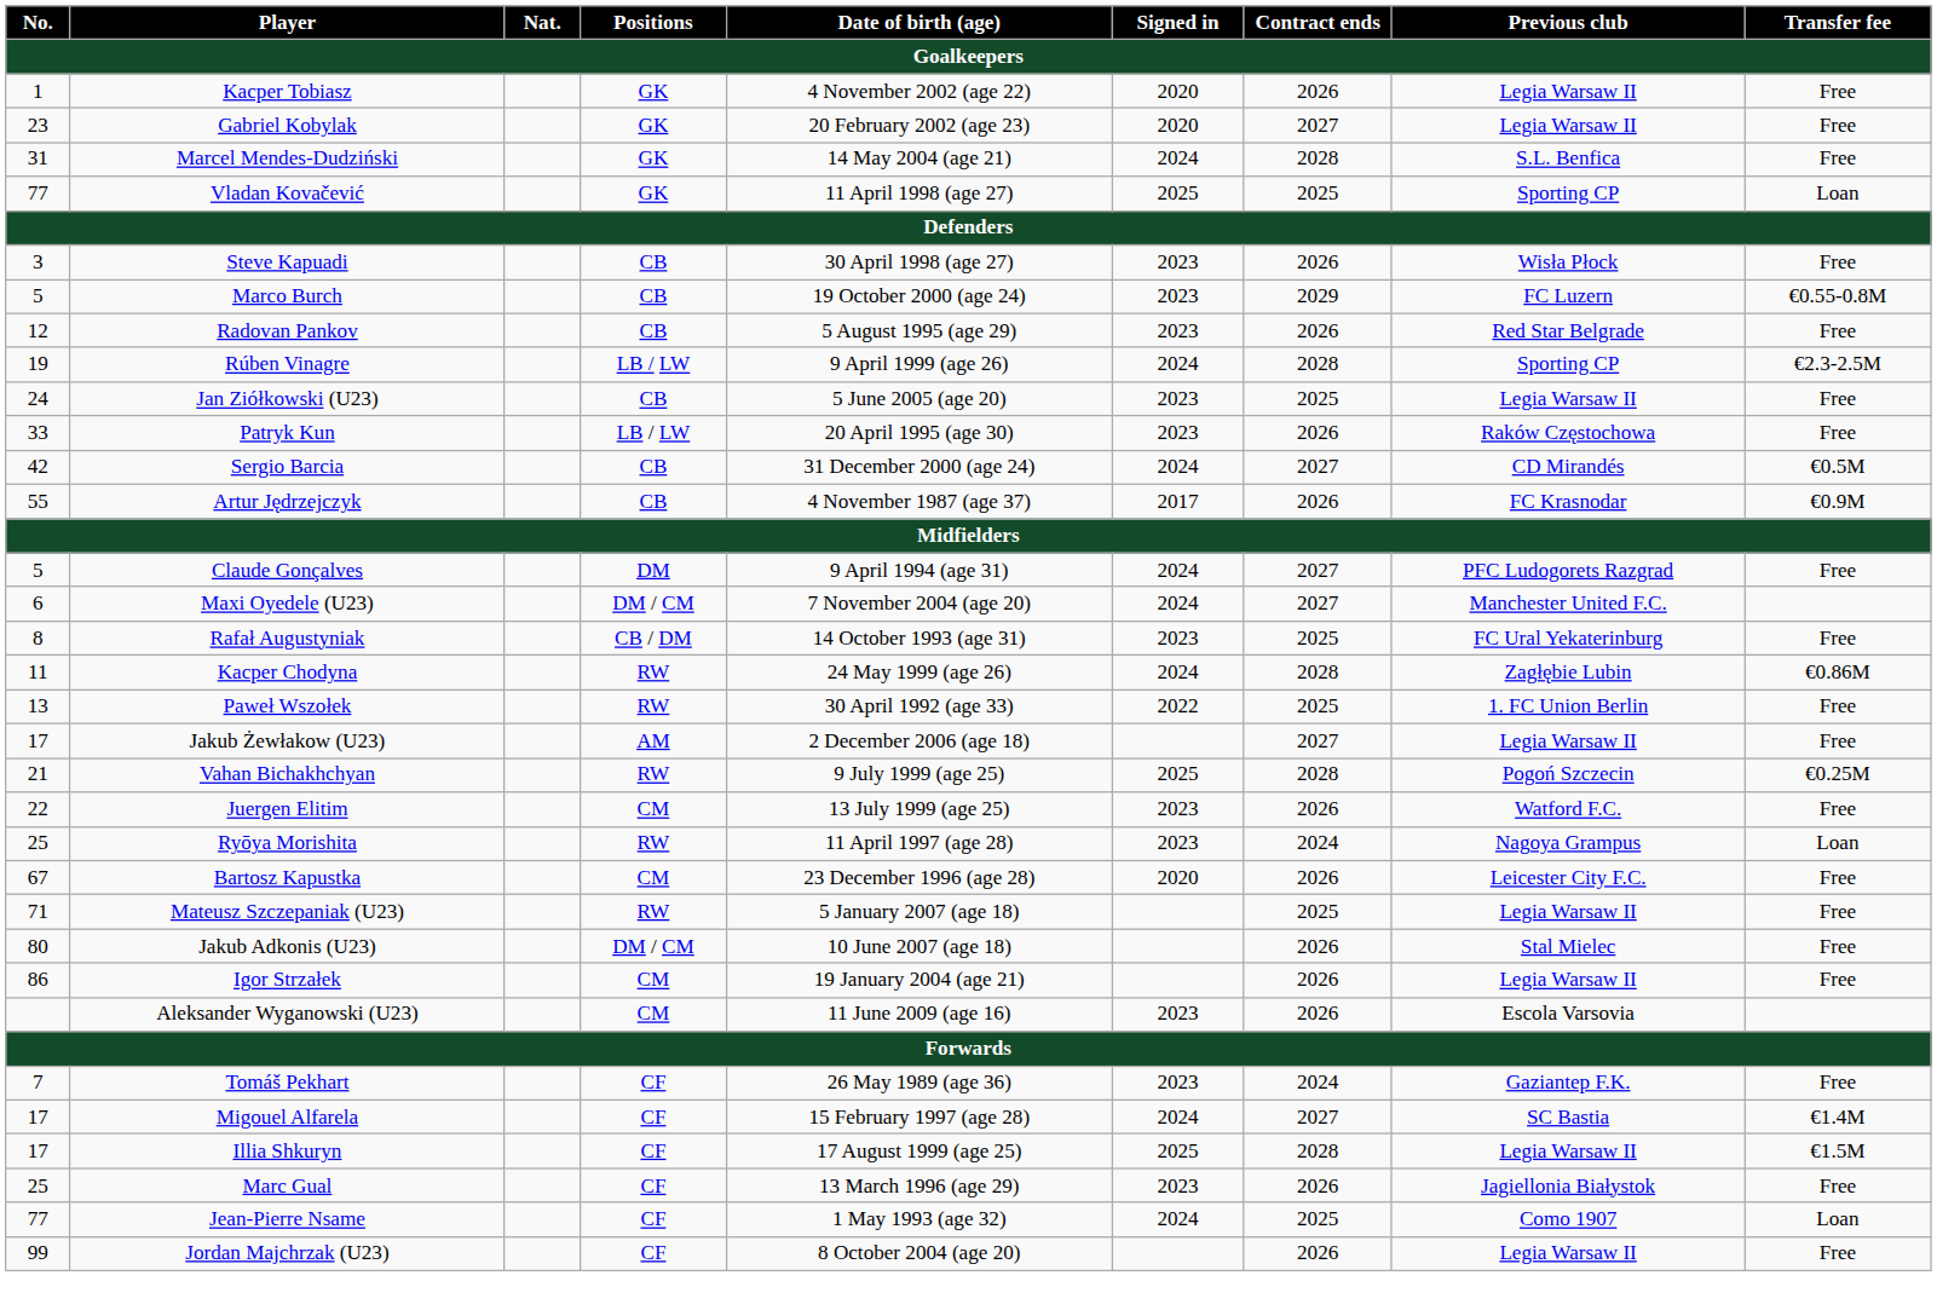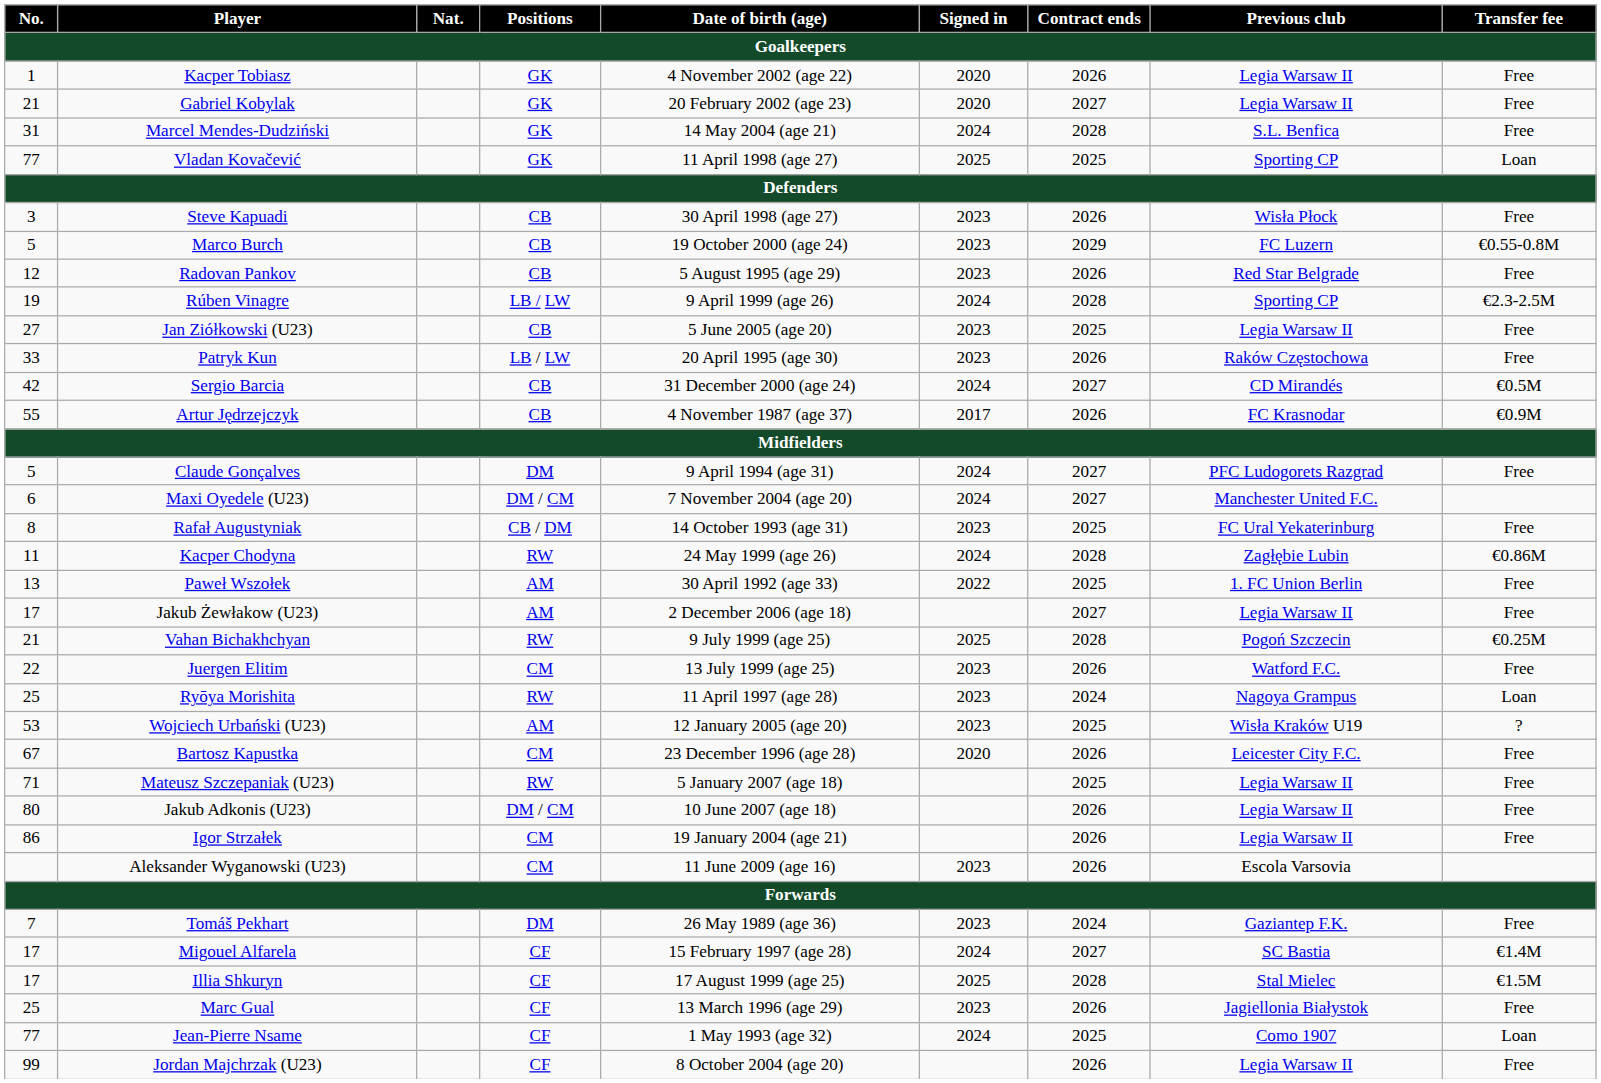Gabriel Kobylak | No.: 23 -> 21
Jan Ziółkowski (U23) | No.: 24 -> 27
Paweł Wszołek | Positions: RW -> AM
+ row: 53 | Wojciech Urbański (U23) | AM | 12 January 2005 (age 20) | 2023 | 2025 | Wisła Kraków U19 | ?
Jakub Adkonis (U23) | Previous club: Stal Mielec -> Legia Warsaw II
Tomáš Pekhart | Positions: CF -> DM
Illia Shkuryn | Previous club: Legia Warsaw II -> Stal Mielec
